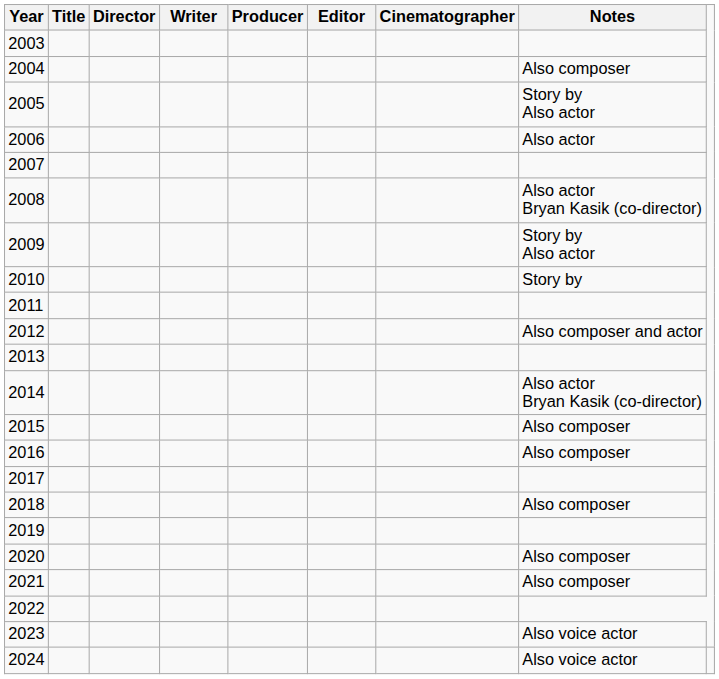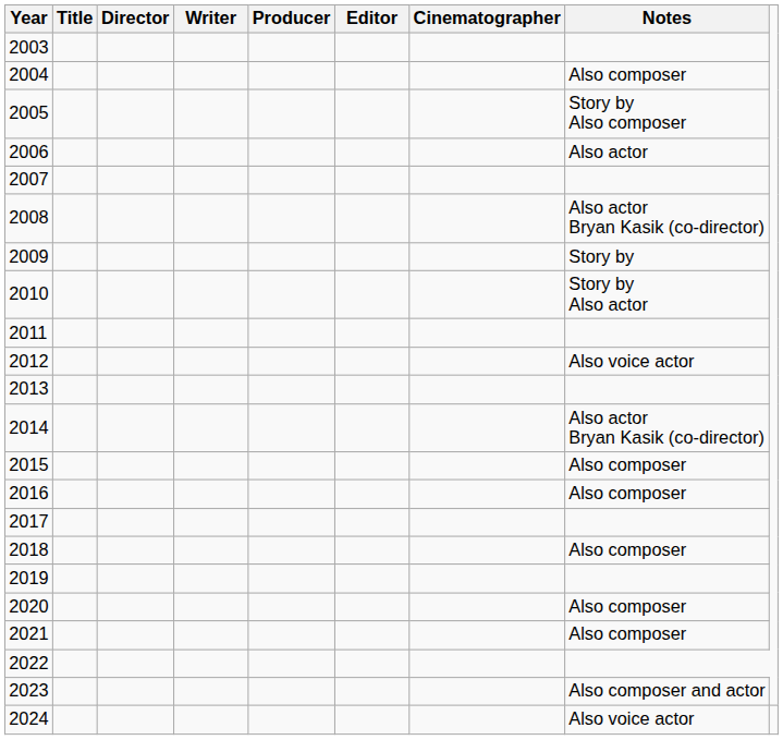2005 | Notes: Story by Also actor -> Story by Also composer
2009 | Notes: Story by Also actor -> Story by
2010 | Notes: Story by -> Story by Also actor
2012 | Notes: Also composer and actor -> Also voice actor
2023 | Notes: Also voice actor -> Also composer and actor
